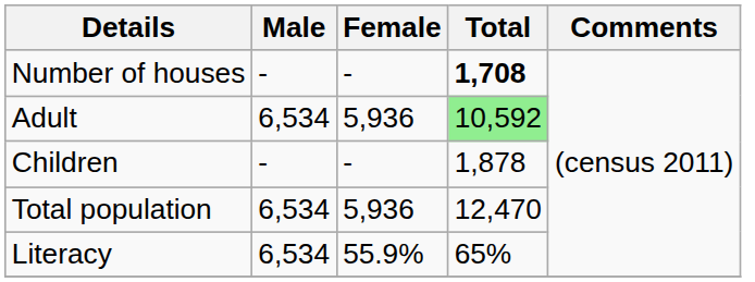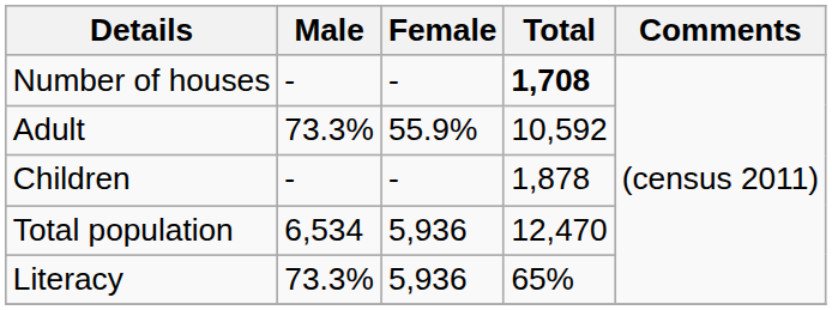Adult | Male: 6,534 -> 73.3%
Adult | Female: 5,936 -> 55.9%
Adult | Total: lightgreen background -> no background
Literacy | Male: 6,534 -> 73.3%
Literacy | Female: 55.9% -> 5,936
